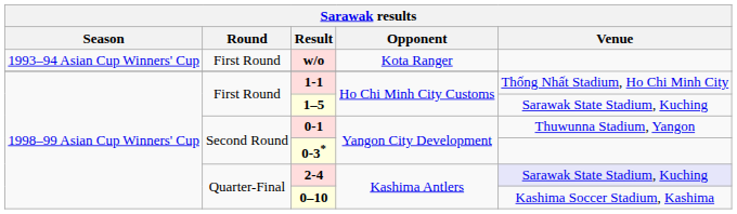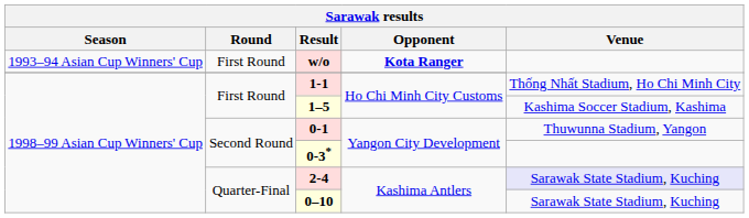w/o | Opponent: normal -> bold
1–5 | Venue: Sarawak State Stadium, Kuching -> Kashima Soccer Stadium, Kashima
0–10 | Venue: Kashima Soccer Stadium, Kashima -> Sarawak State Stadium, Kuching
